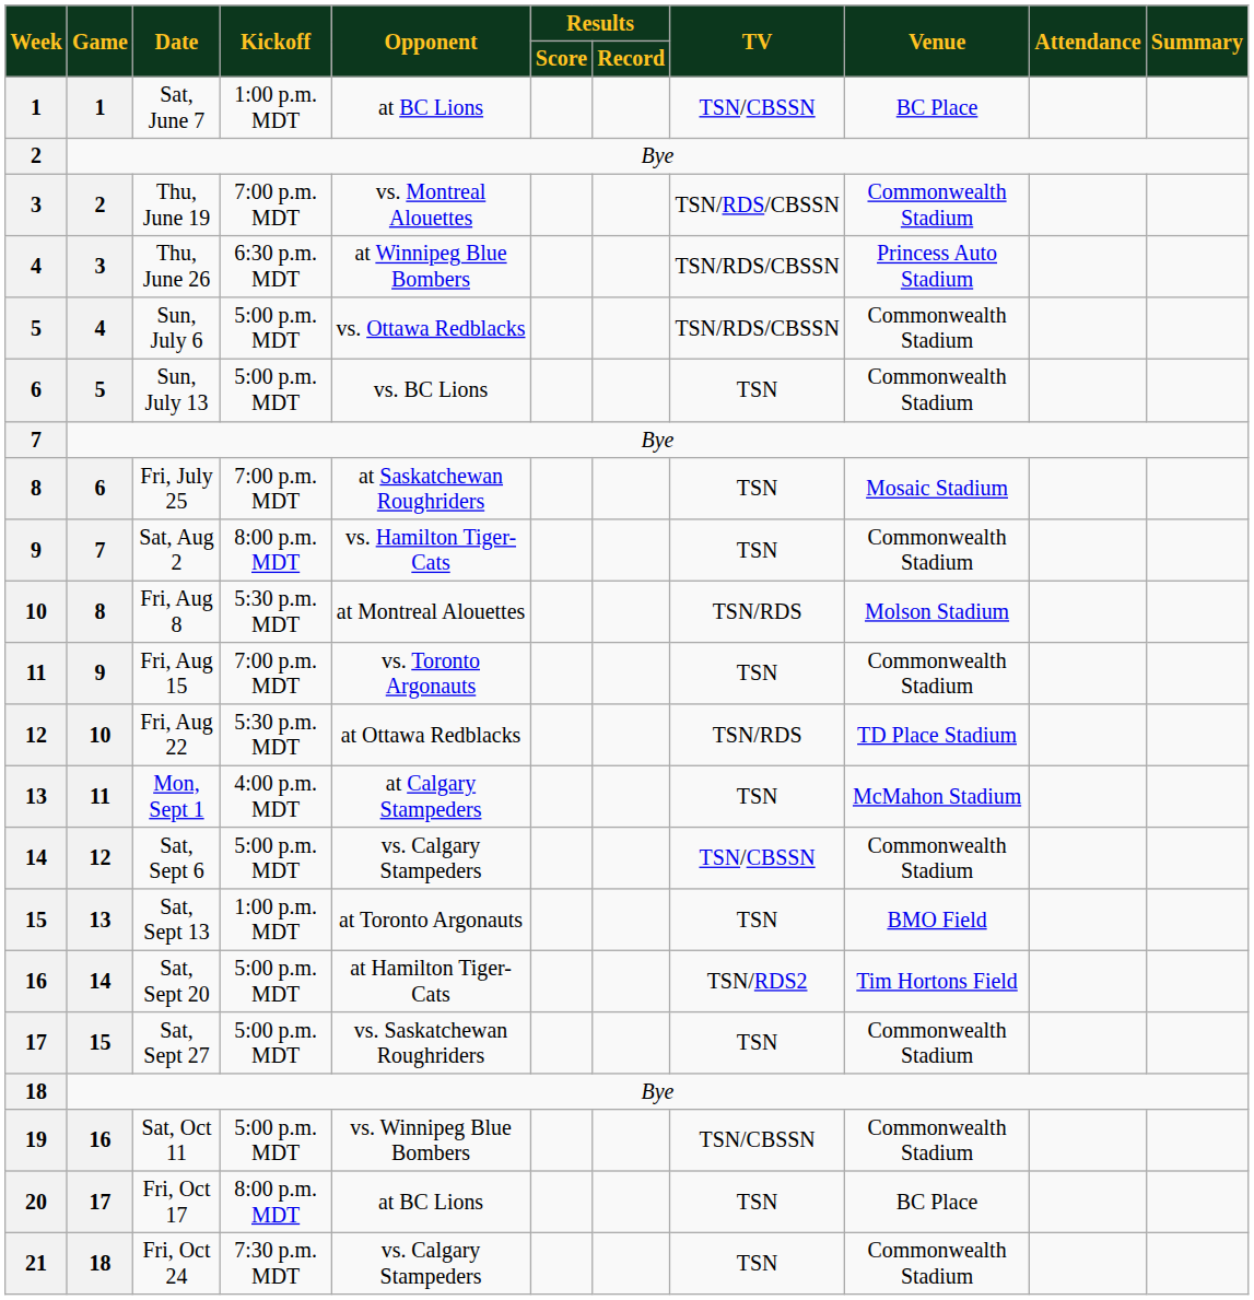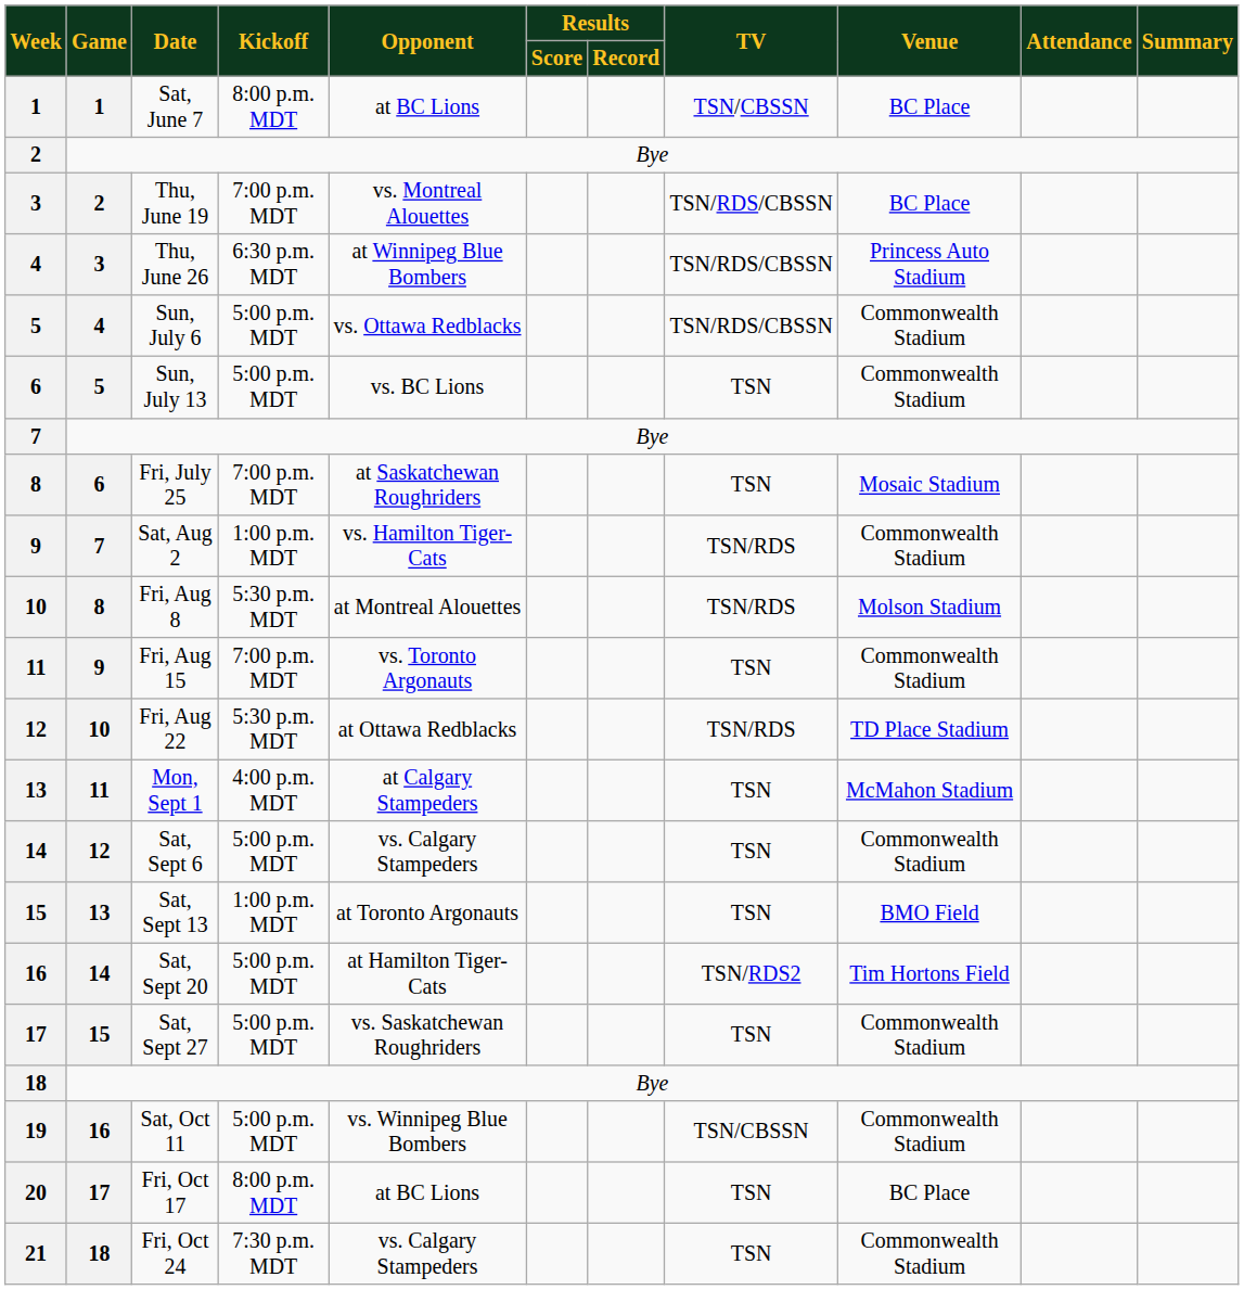Sat, June 7 | Kickoff: 1:00 p.m. MDT -> 8:00 p.m. MDT
Thu, June 19 | Venue: Commonwealth Stadium -> BC Place
Sat, Aug 2 | Kickoff: 8:00 p.m. MDT -> 1:00 p.m. MDT
Sat, Aug 2 | TV: TSN -> TSN/RDS
Sat, Sept 6 | TV: TSN/CBSSN -> TSN
